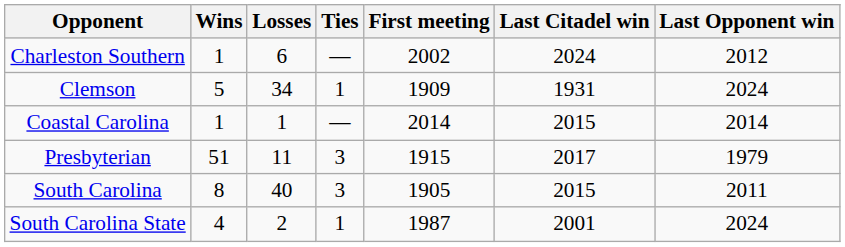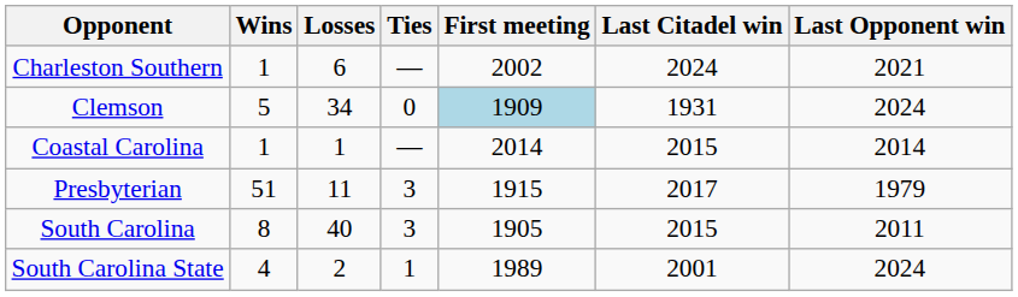Charleston Southern | Last Opponent win: 2012 -> 2021
Clemson | Ties: 1 -> 0
Clemson | First meeting: no background -> lightblue background
South Carolina State | First meeting: 1987 -> 1989
